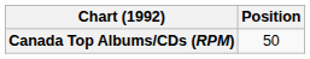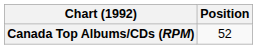Canada Top Albums/CDs (RPM) | Position: 50 -> 52
